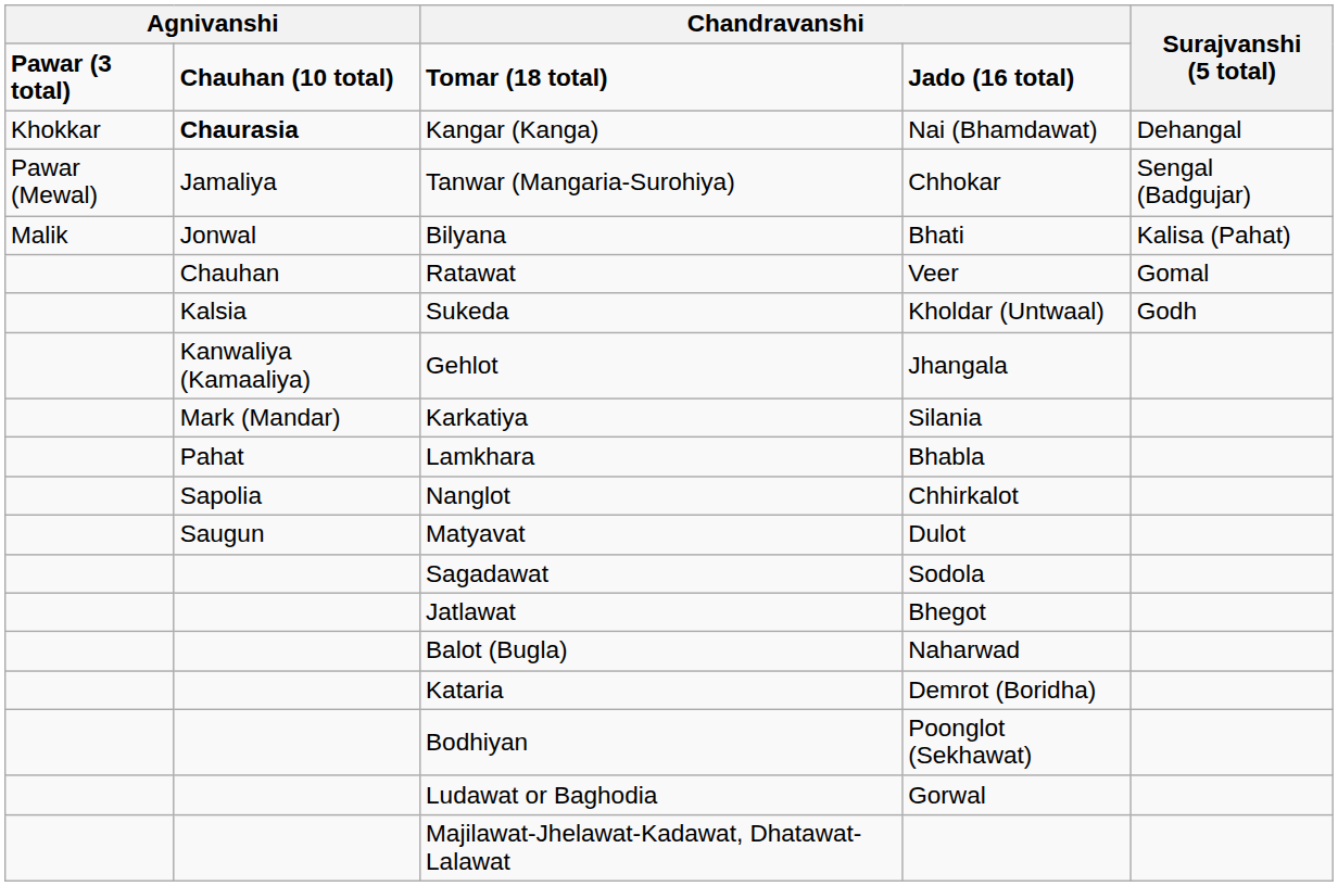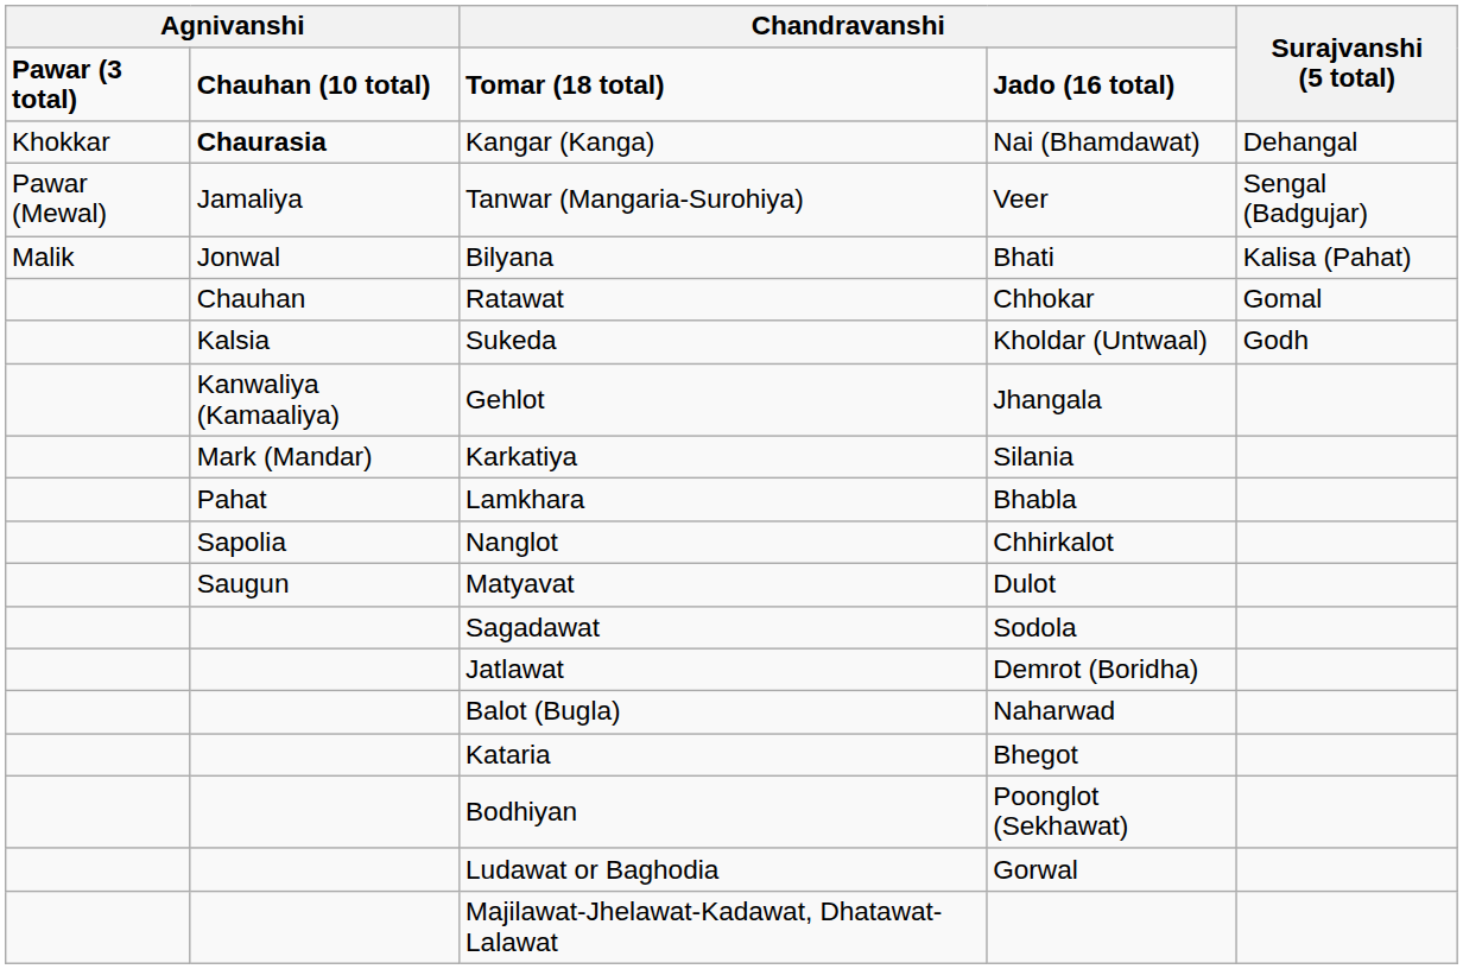Tanwar (Mangaria-Surohiya) | column 4: Chhokar -> Veer
Ratawat | column 4: Veer -> Chhokar
Jatlawat | column 4: Bhegot -> Demrot (Boridha)
Kataria | column 4: Demrot (Boridha) -> Bhegot
